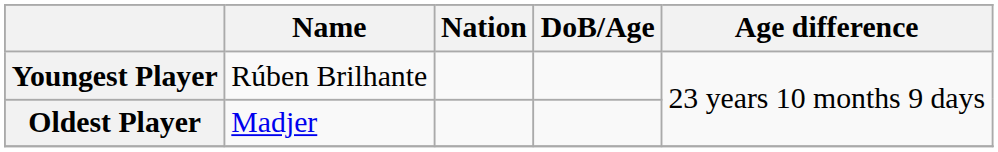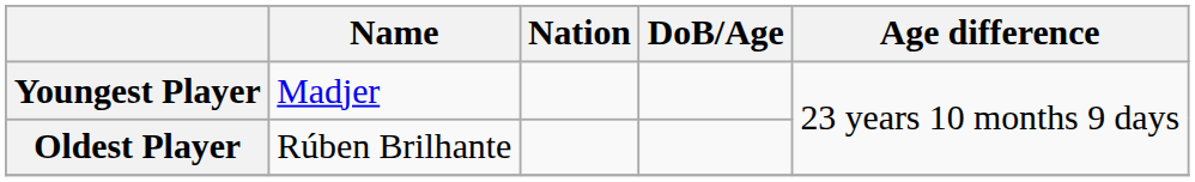Youngest Player | Name: Rúben Brilhante -> Madjer
Oldest Player | Name: Madjer -> Rúben Brilhante
